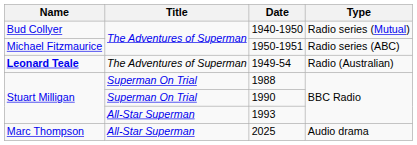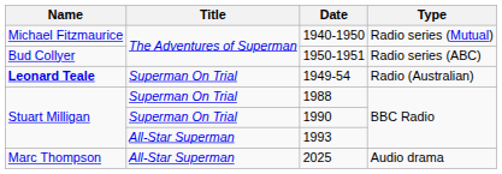1940-1950 | Name: Bud Collyer -> Michael Fitzmaurice
1950-1951 | Name: Michael Fitzmaurice -> Bud Collyer
1949-54 | Title: The Adventures of Superman -> Superman On Trial
